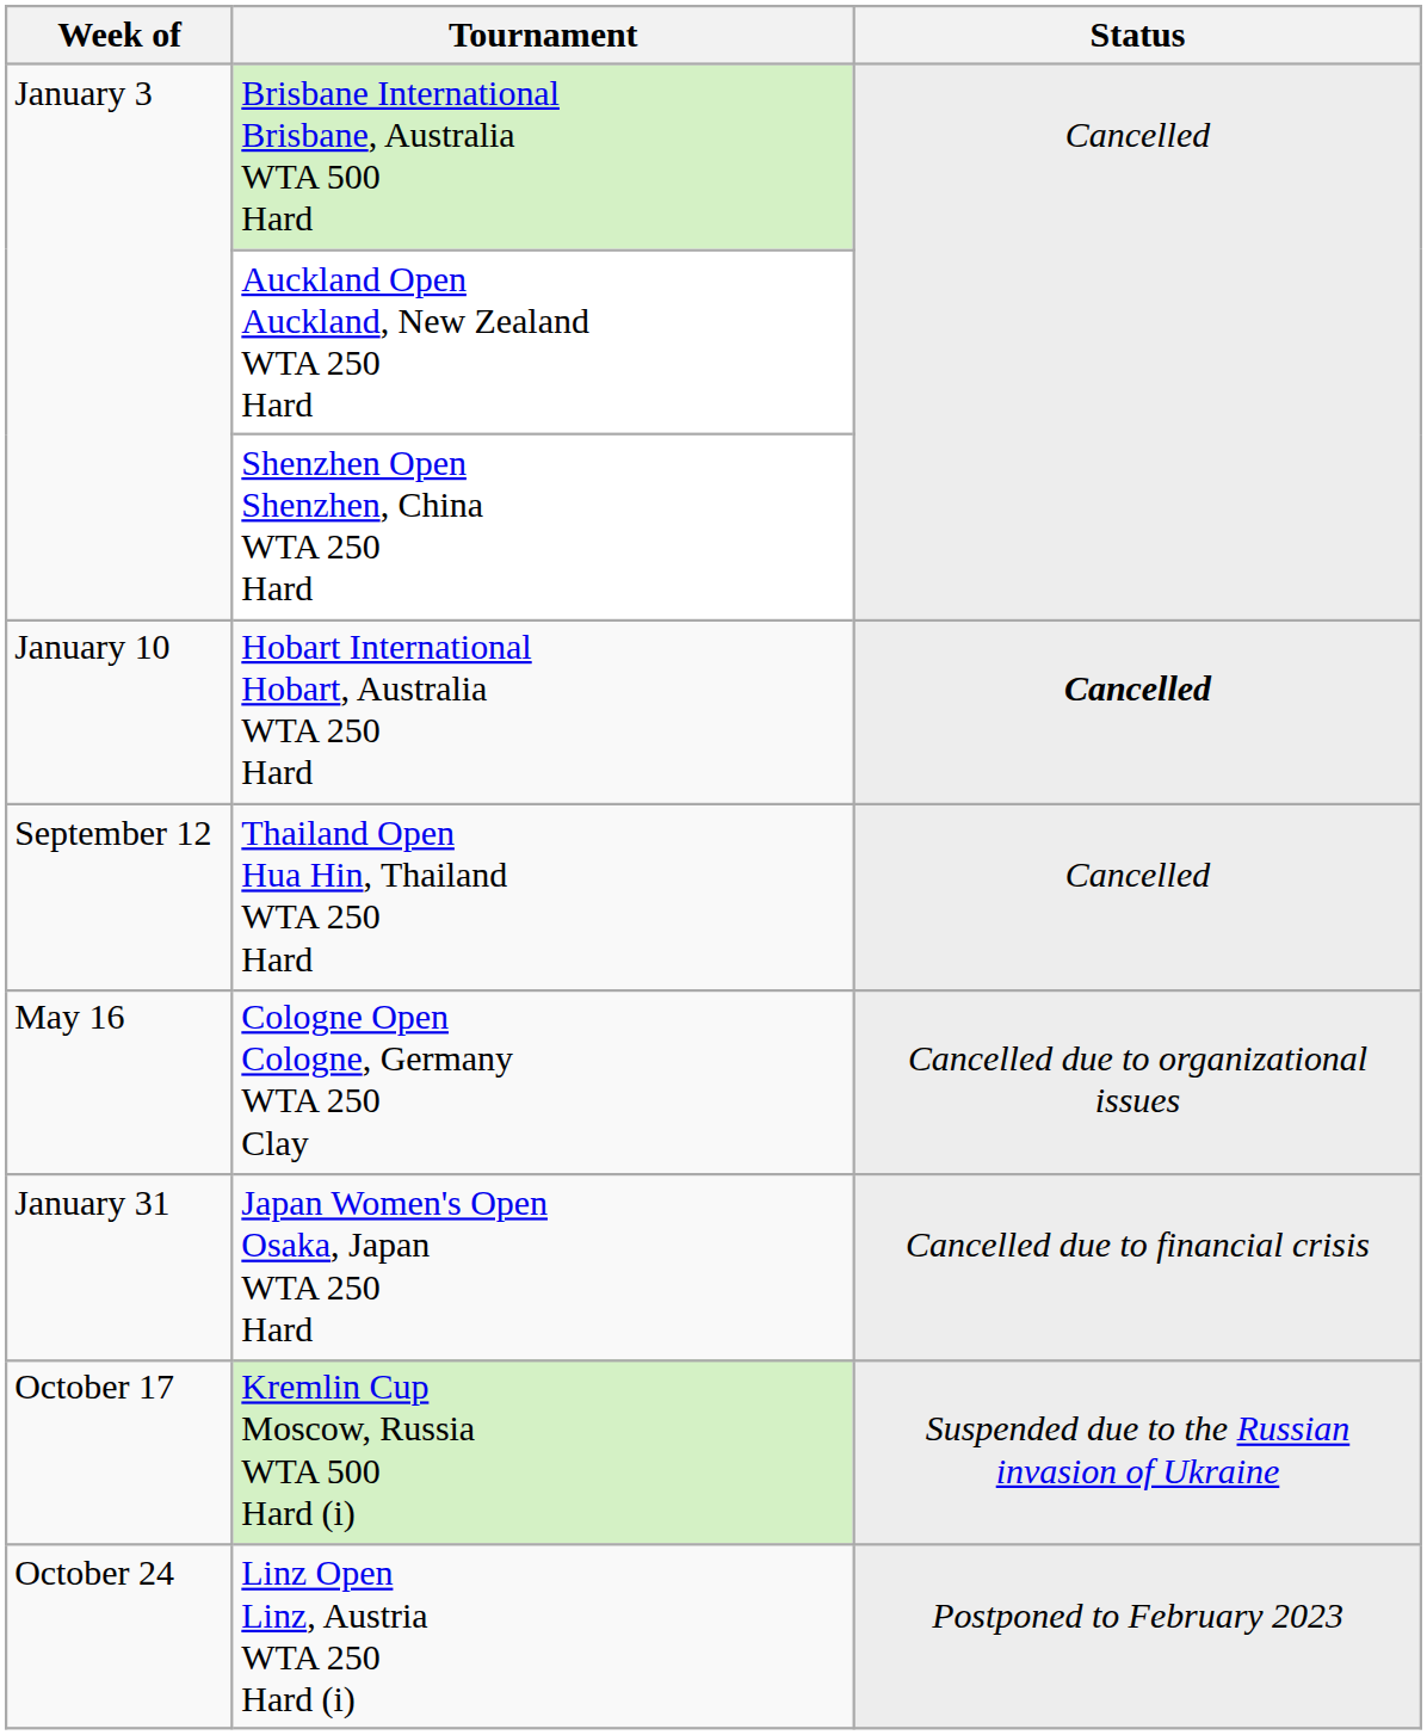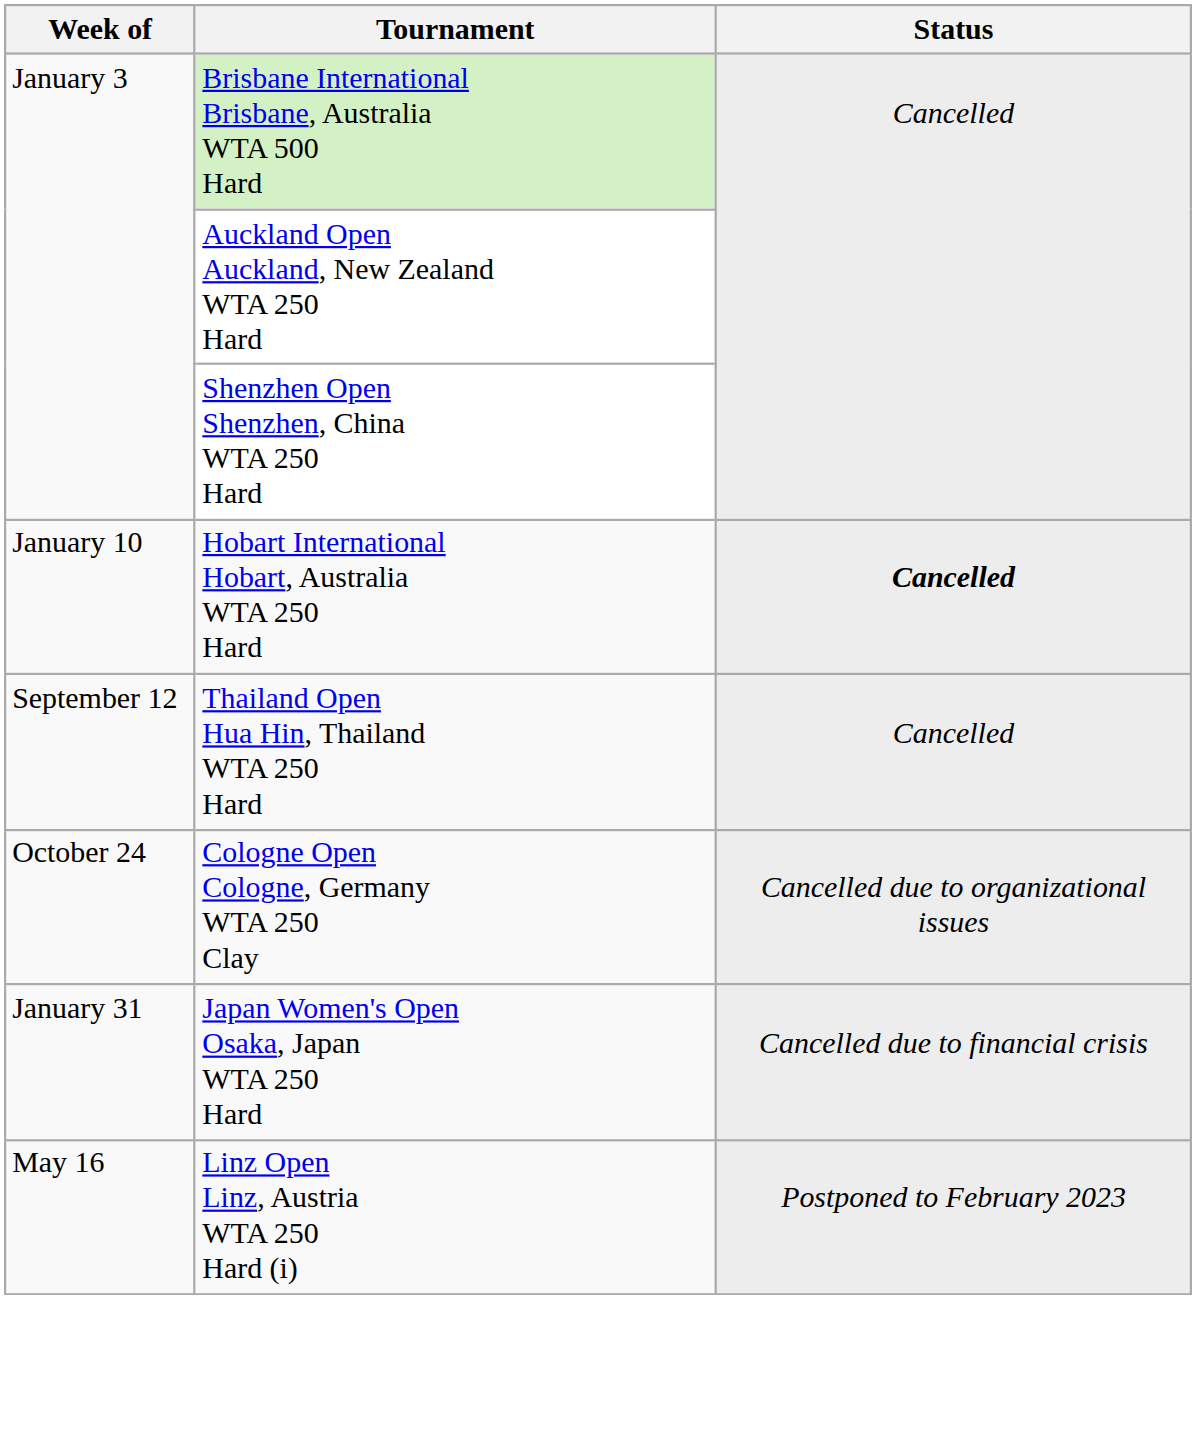Cologne Open Cologne, Germany WTA 250 Clay | Week of: May 16 -> October 24
- row: October 17 | Kremlin Cup Moscow, Russia WTA 500 Hard (i) | Suspended due to the Russian invasion of Ukraine
Linz Open Linz, Austria WTA 250 Hard (i) | Week of: October 24 -> May 16
